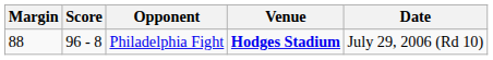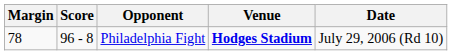Philadelphia Fight | Margin: 88 -> 78
